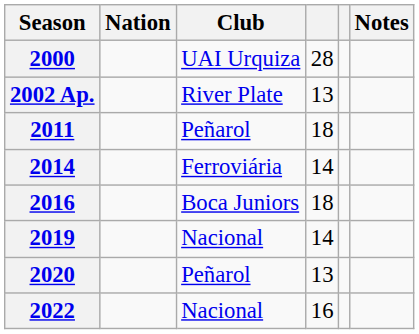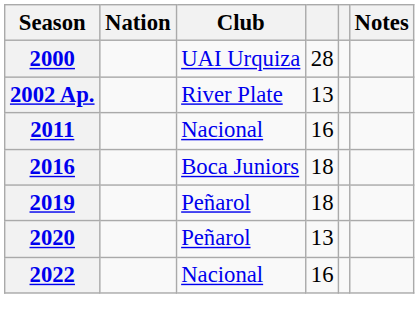2011 | Club: Peñarol -> Nacional
2011 | column 4: 18 -> 16
- row: 2014 | Ferroviária | 14
2019 | Club: Nacional -> Peñarol
2019 | column 4: 14 -> 18
